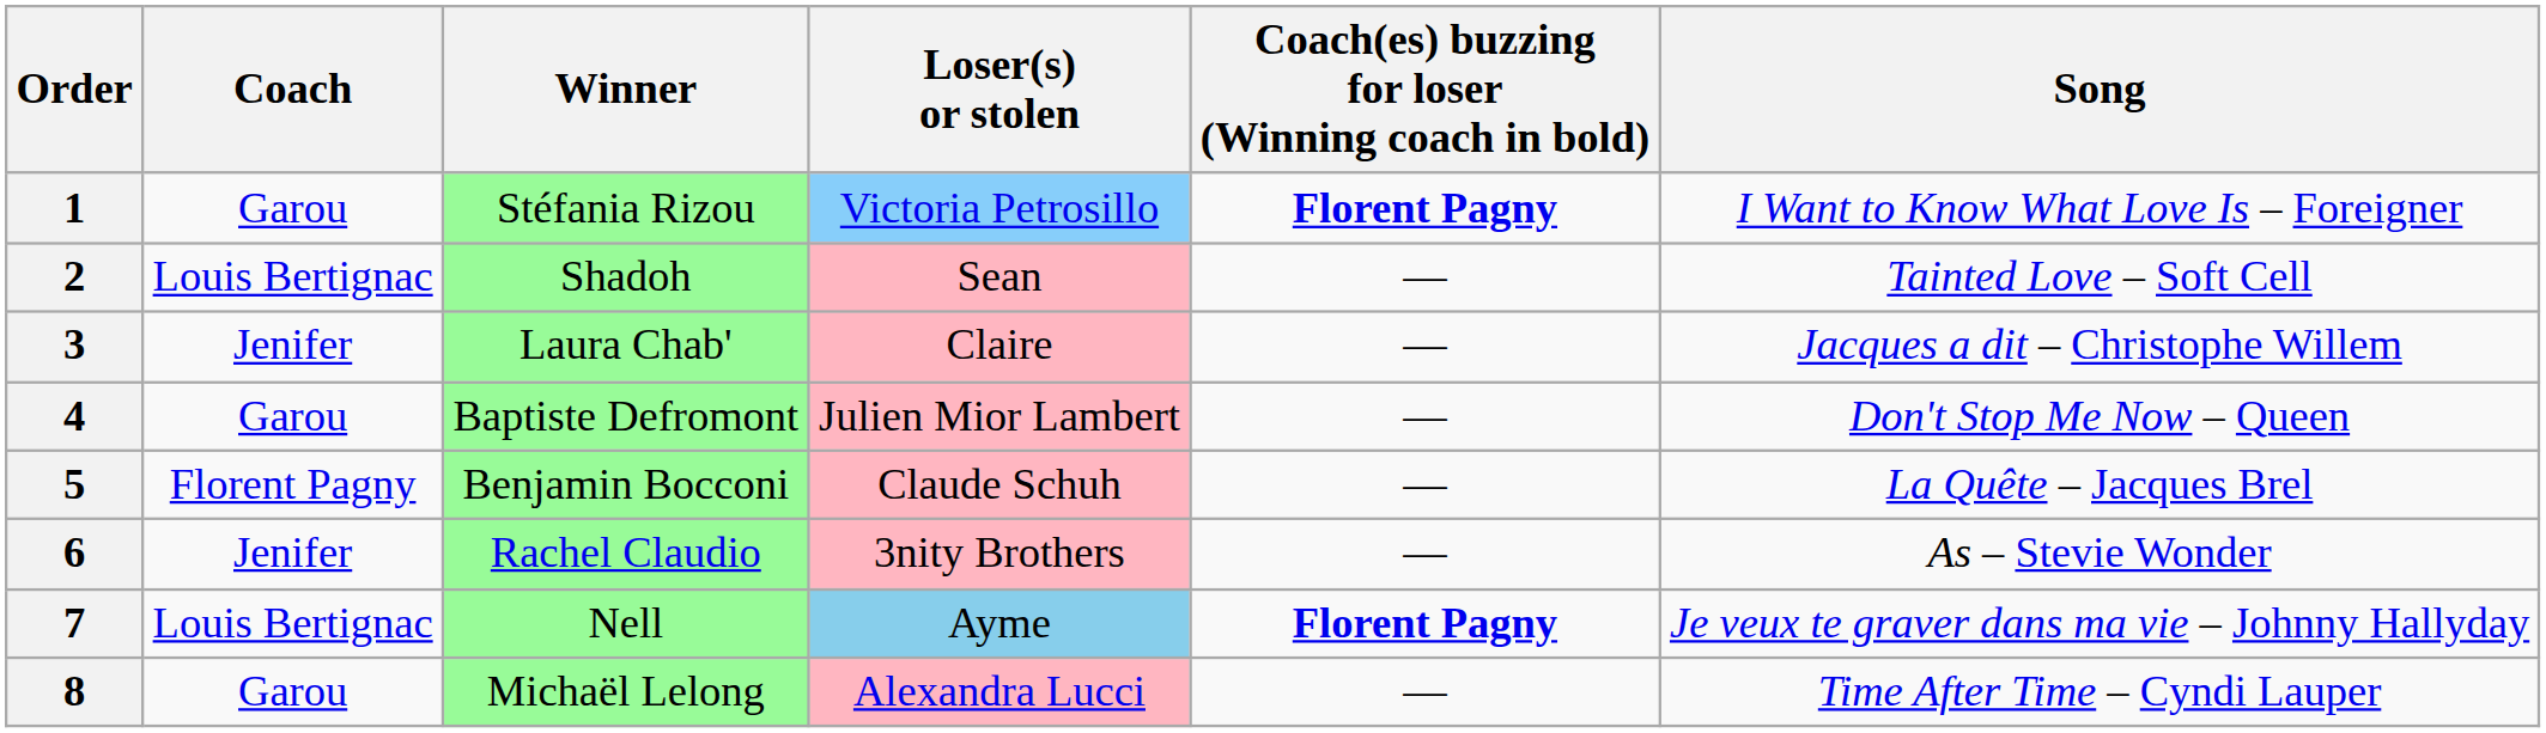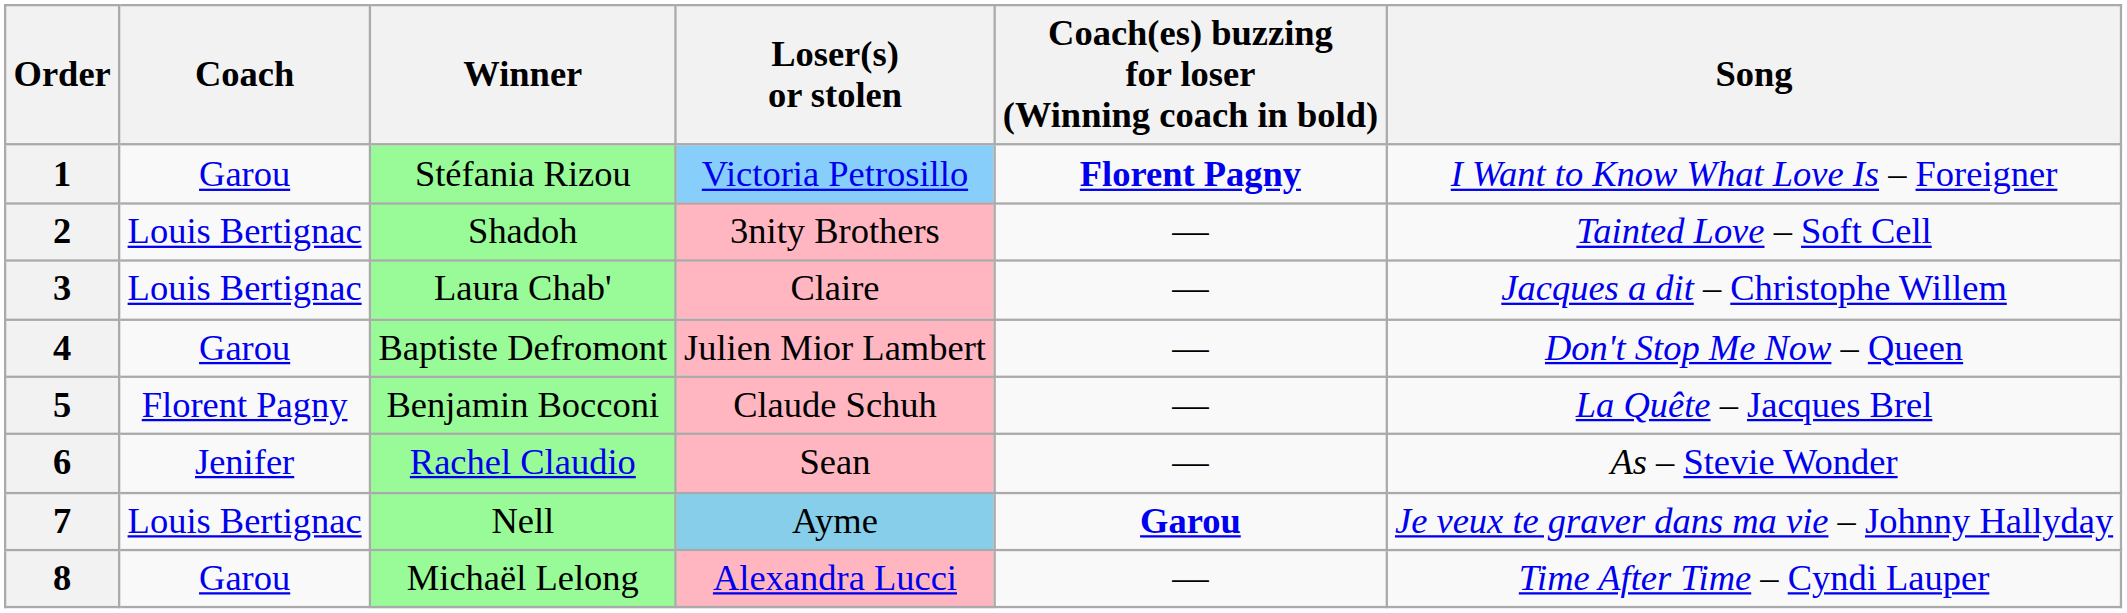2 | Loser(s) or stolen: Sean -> 3nity Brothers
3 | Coach: Jenifer -> Louis Bertignac
6 | Loser(s) or stolen: 3nity Brothers -> Sean
7 | Coach(es) buzzing for loser (Winning coach in bold): Florent Pagny -> Garou
